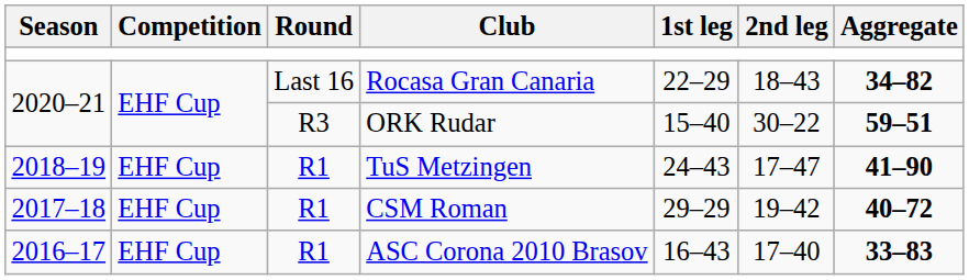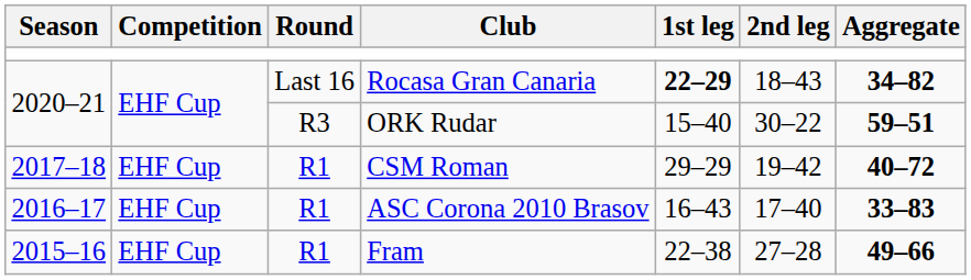Rocasa Gran Canaria | 1st leg: normal -> bold
- row: 2018–19 | EHF Cup | R1 | TuS Metzingen | 24–43 | 17–47 | 41–90
+ row: 2015–16 | EHF Cup | R1 | Fram | 22–38 | 27–28 | 49–66
